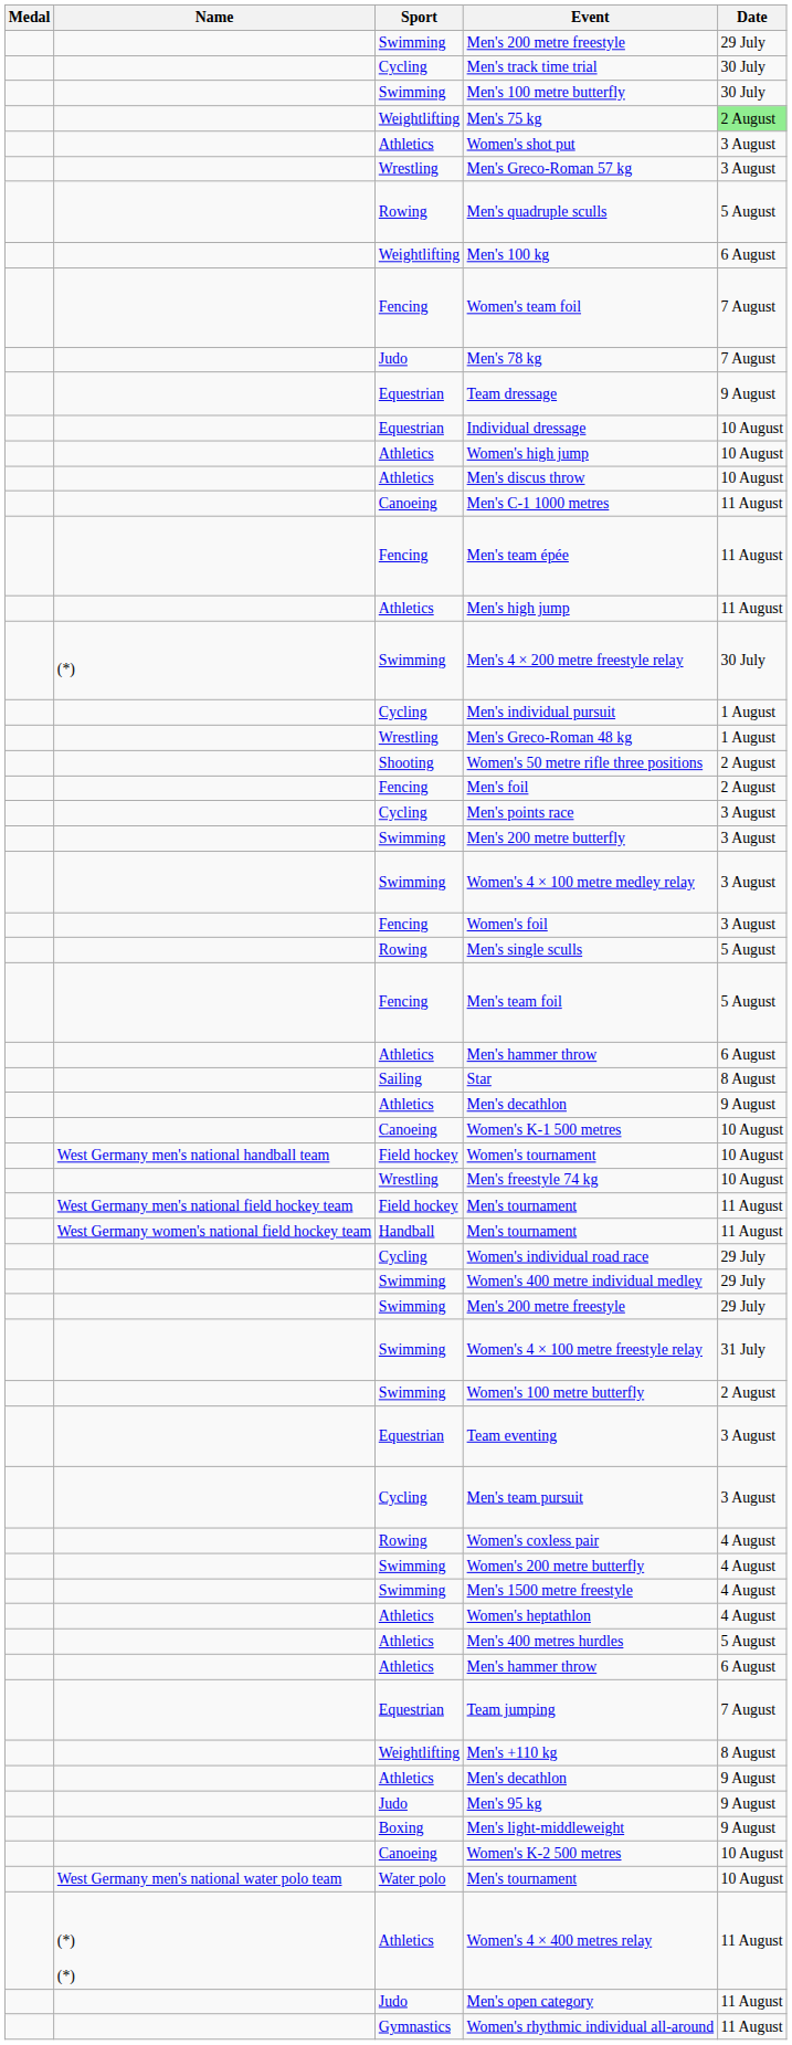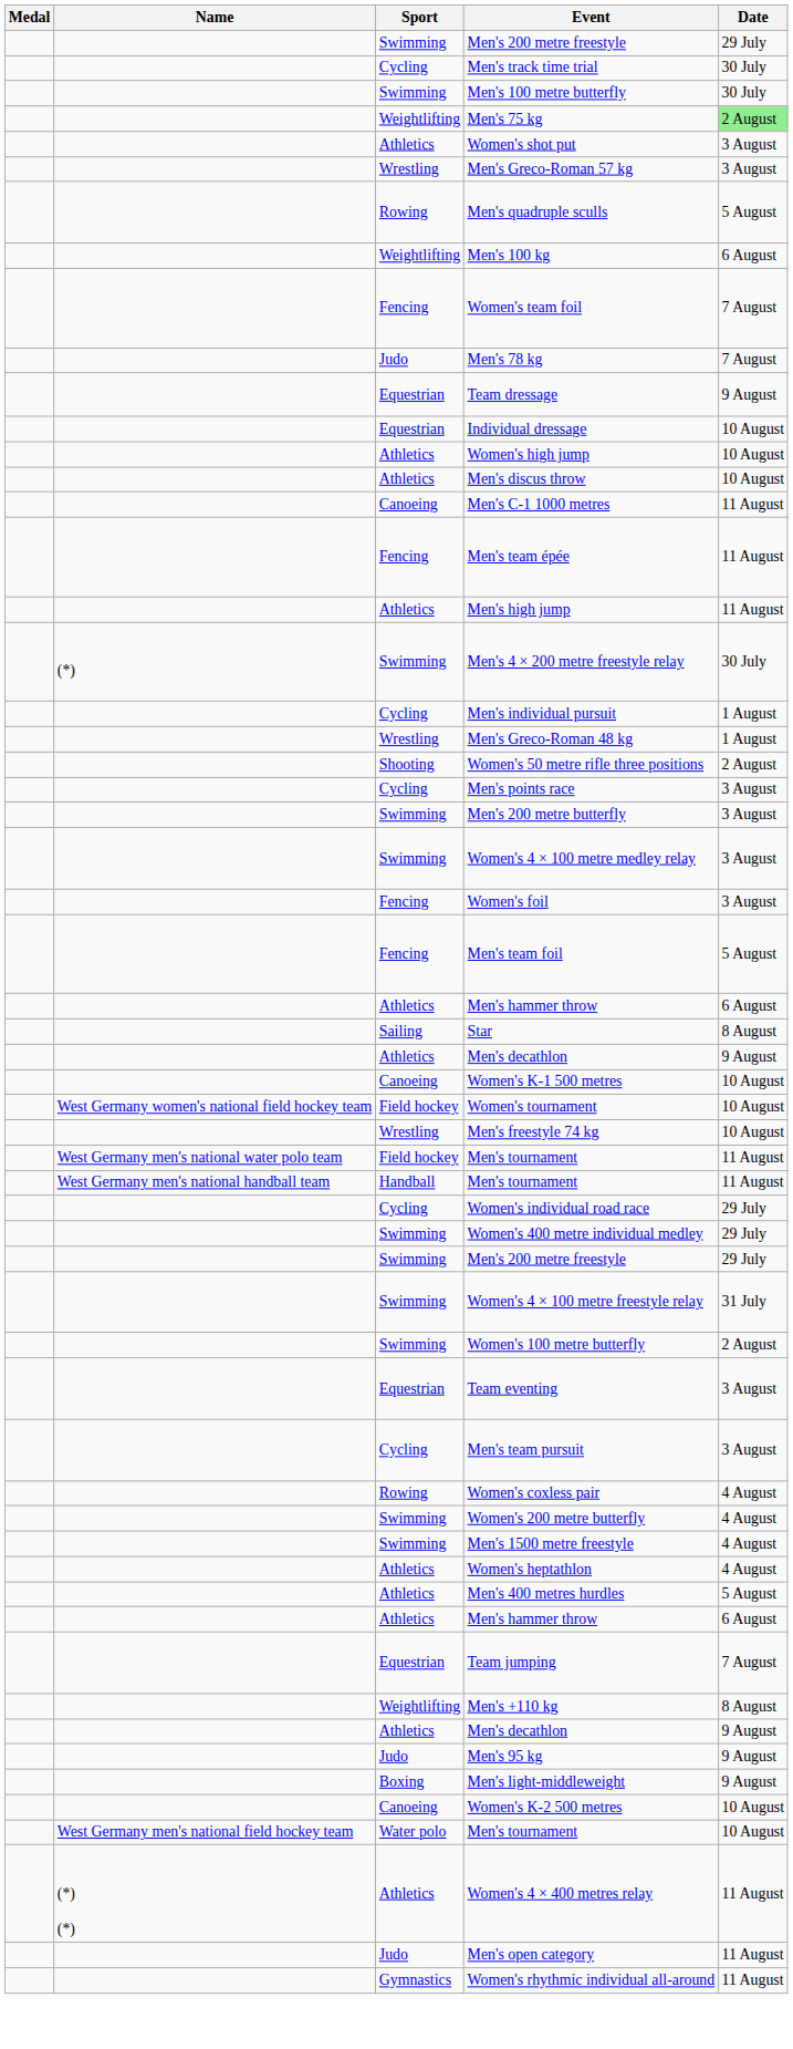- row: Fencing | Men's foil | 2 August
- row: Rowing | Men's single sculls | 5 August
Women's tournament | Name: West Germany men's national handball team -> West Germany women's national field hockey team
Field hockey / Men's tournament | Name: West Germany men's national field hockey team -> West Germany men's national water polo team
Handball / Men's tournament | Name: West Germany women's national field hockey team -> West Germany men's national handball team
Water polo / Men's tournament | Name: West Germany men's national water polo team -> West Germany men's national field hockey team
